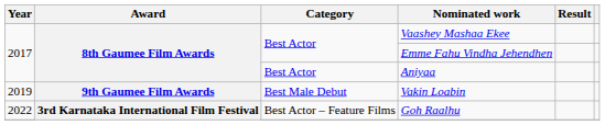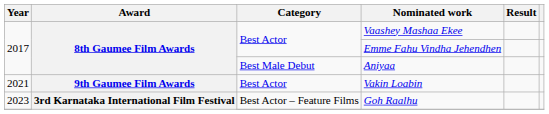Aniyaa | Category: Best Actor -> Best Male Debut
Vakin Loabin | Year: 2019 -> 2021
Vakin Loabin | Category: Best Male Debut -> Best Actor
Goh Raalhu | Year: 2022 -> 2023
